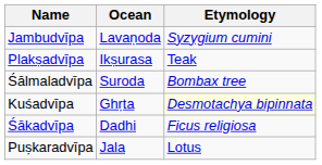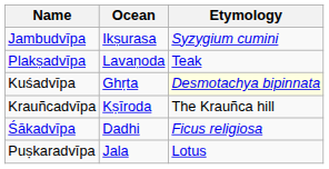Jambudvīpa | Ocean: Lavaṇoda -> Ikṣurasa
Plakṣadvīpa | Ocean: Ikṣurasa -> Lavaṇoda
- row: Śālmaladvīpa | Suroda | Bombax tree
+ row: Krauñcadvīpa | Kṣīroda | The Krauñca hill
